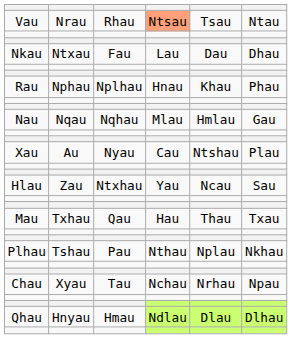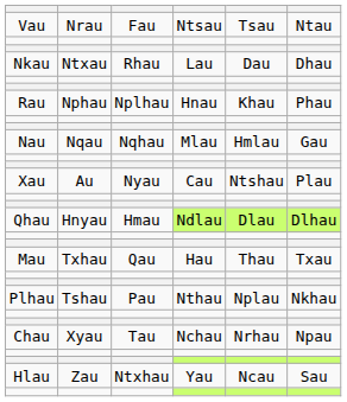Vau | column 3: Rhau -> Fau
Vau | column 4: lightsalmon background -> no background
Nkau | column 3: Fau -> Rhau
rows swapped: Hlau <-> Qhau
